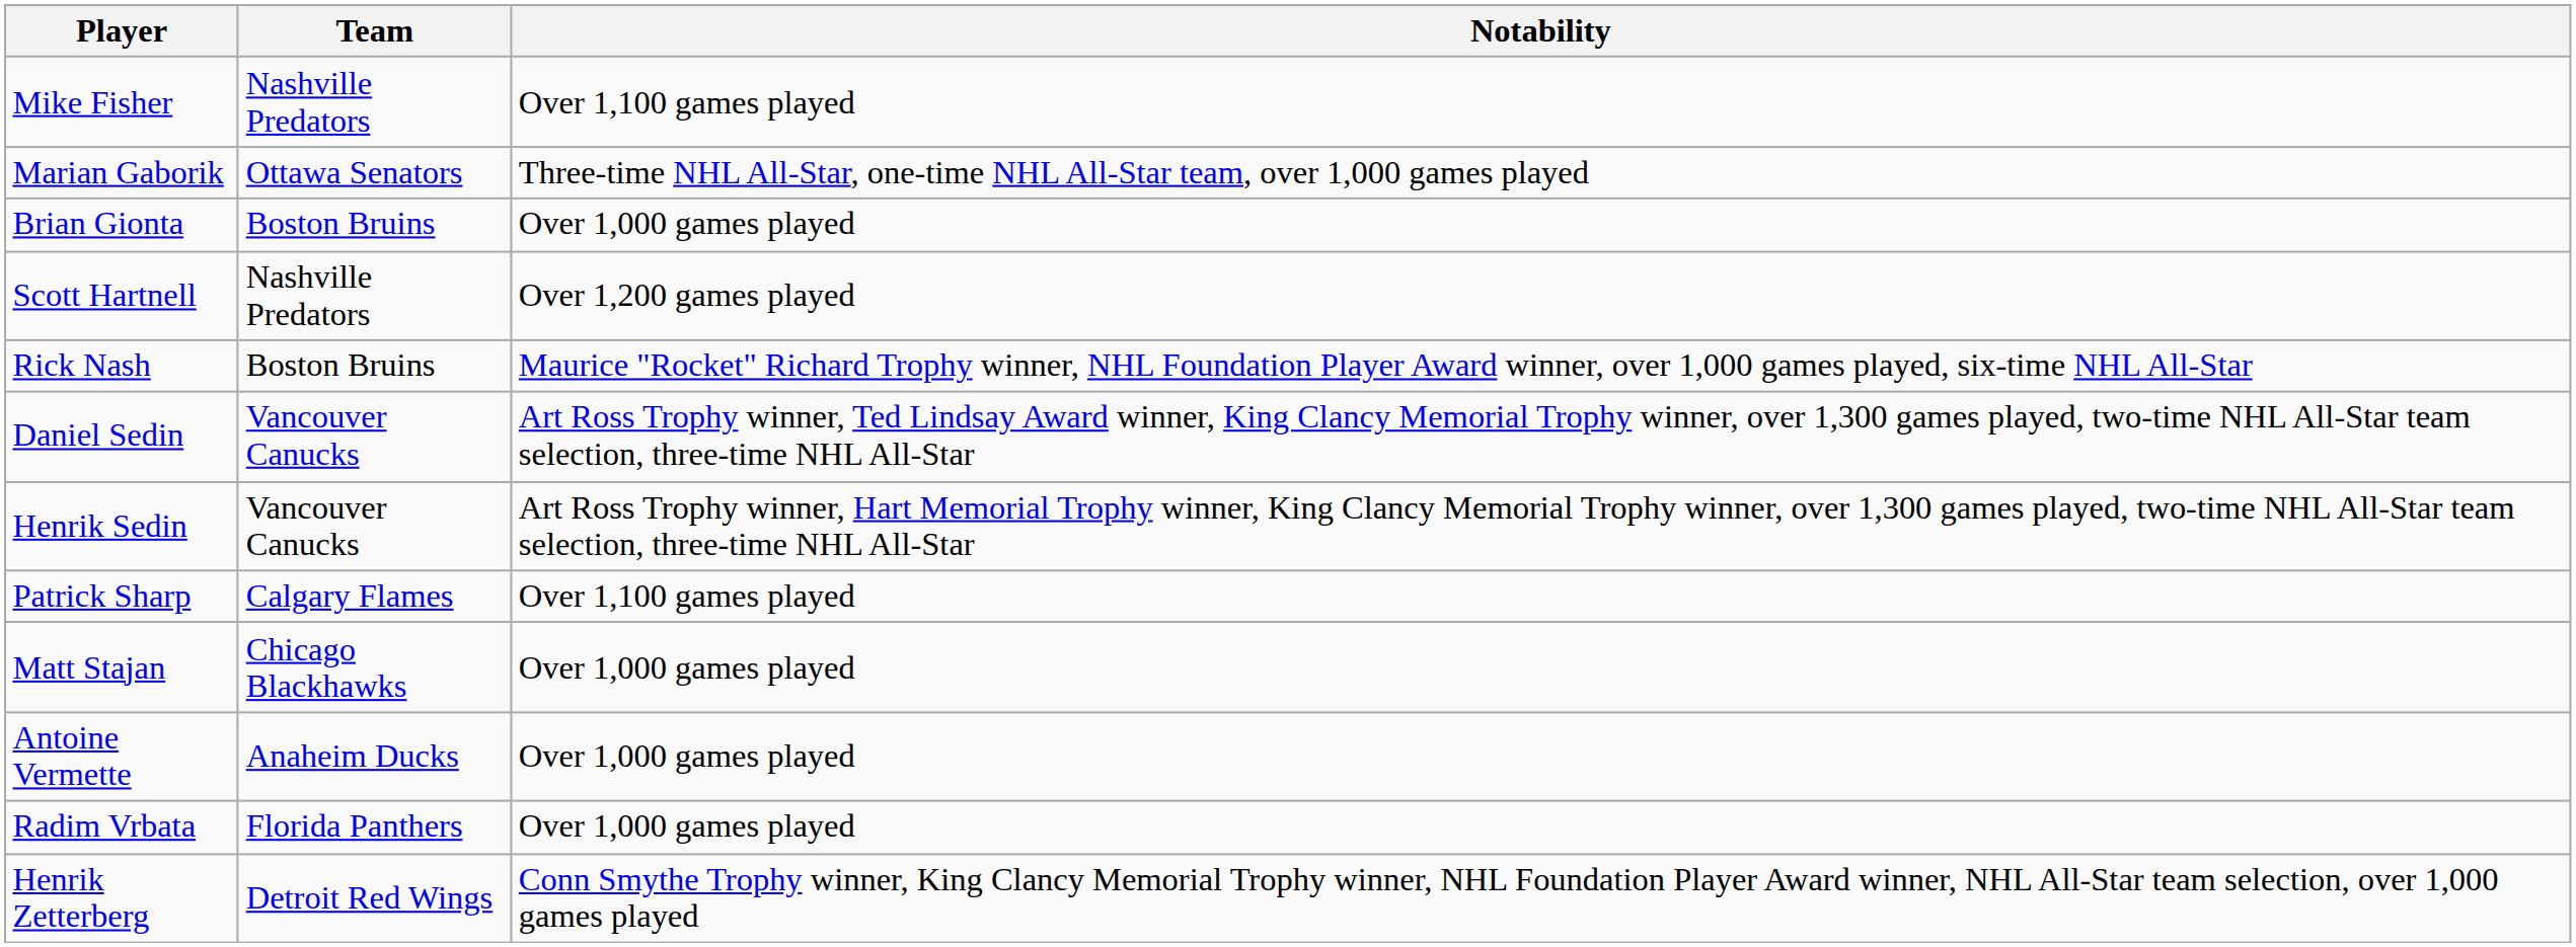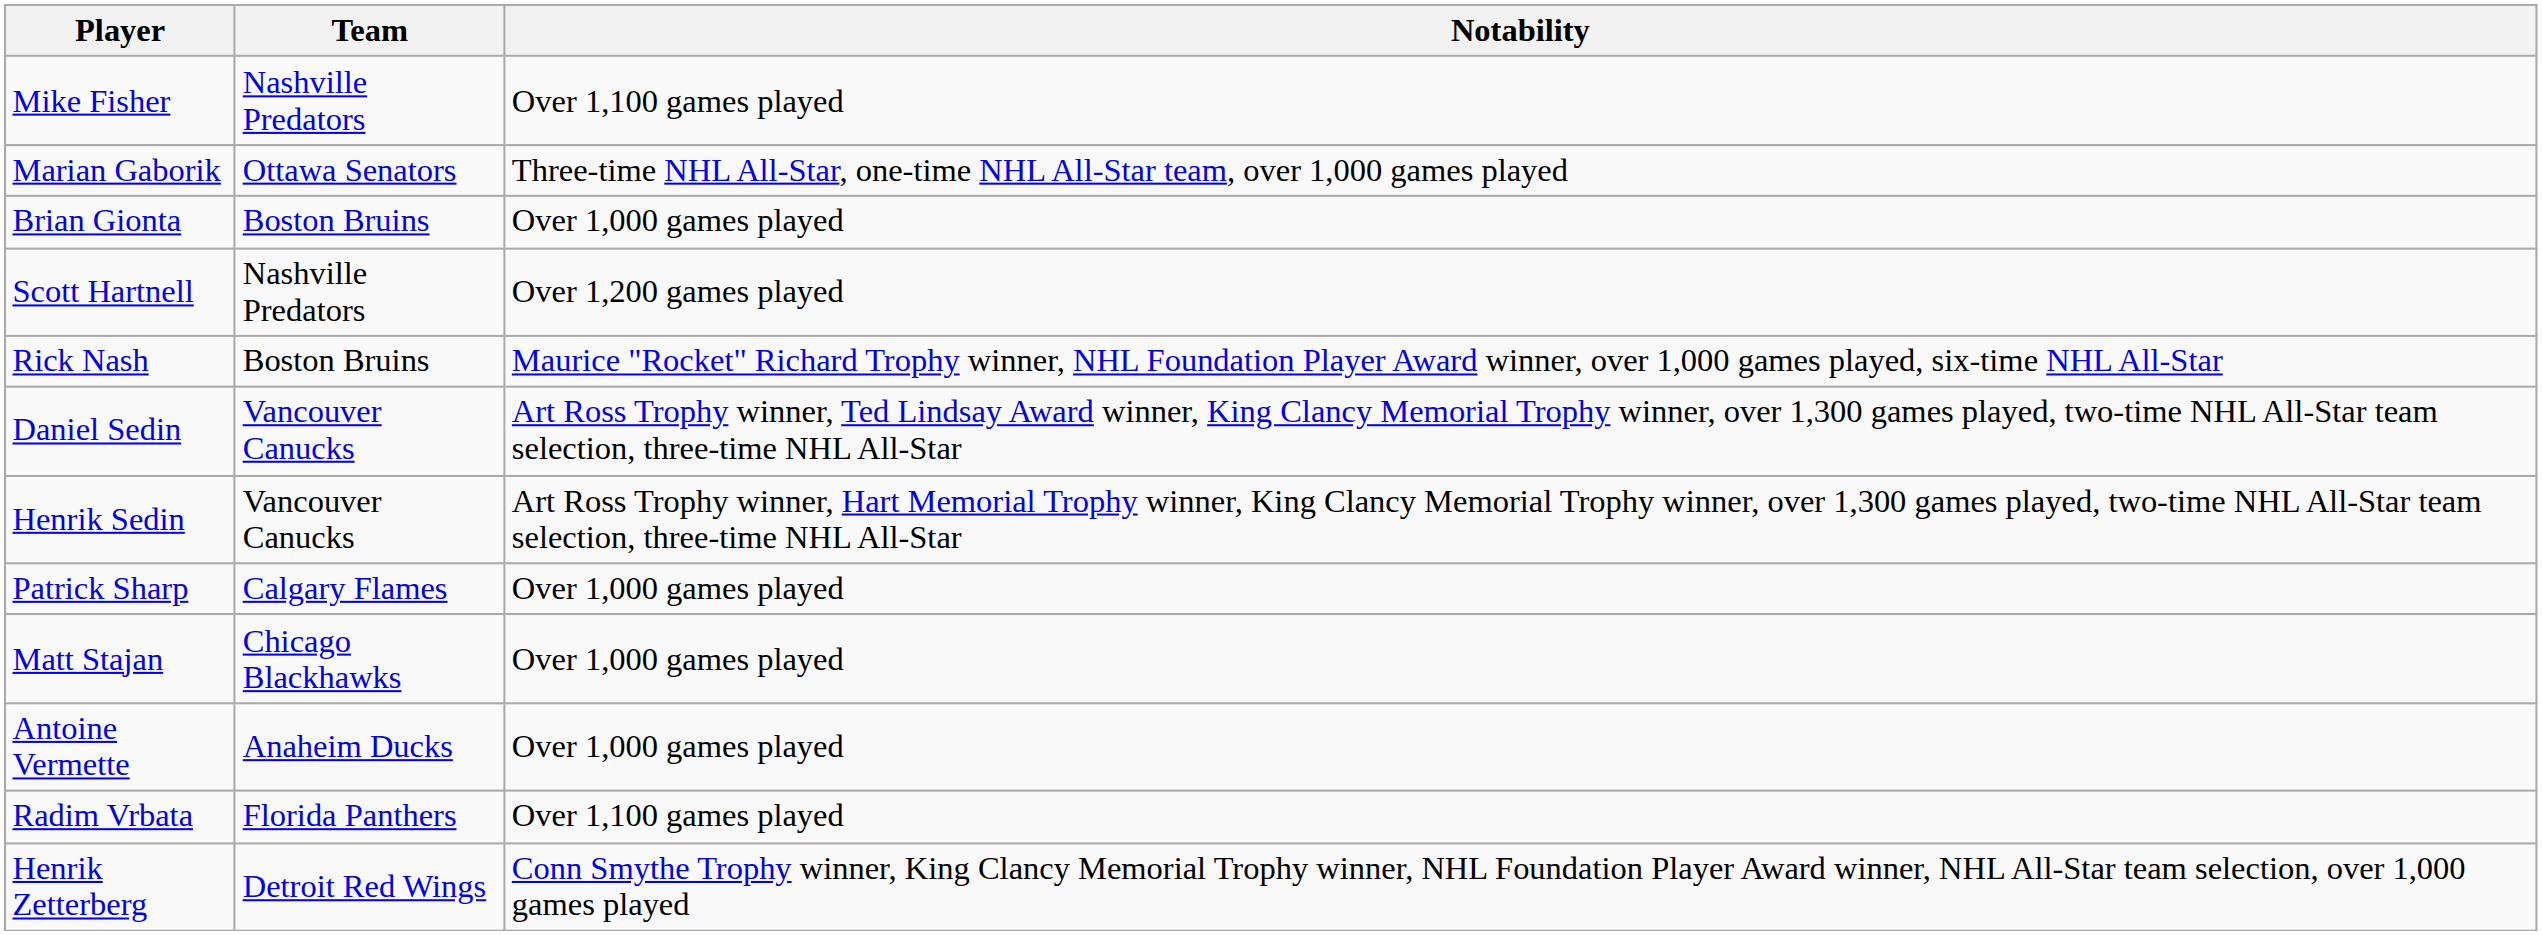Patrick Sharp | Notability: Over 1,100 games played -> Over 1,000 games played
Radim Vrbata | Notability: Over 1,000 games played -> Over 1,100 games played
